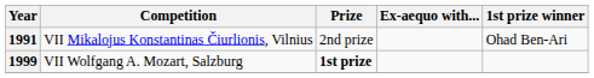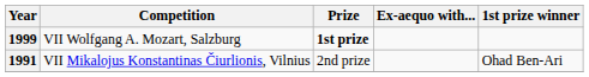rows swapped: 1991 <-> 1999
